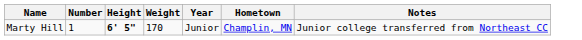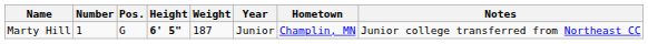+ column: Pos. | G
Marty Hill | Weight: 170 -> 187
